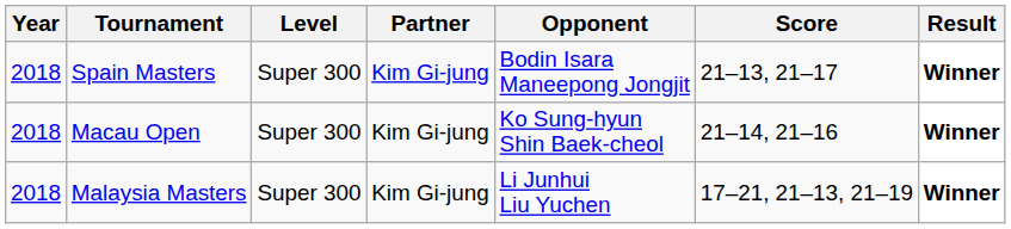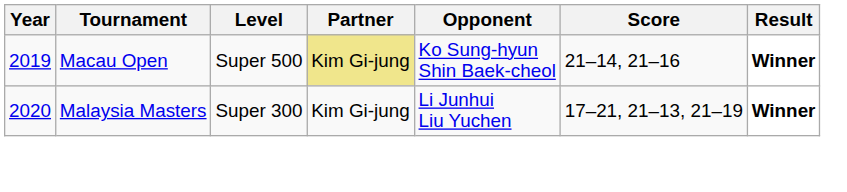- row: 2018 | Spain Masters | Super 300 | Kim Gi-jung | Bodin Isara Maneepong Jongjit | 21–13, 21–17 | Winner
Macau Open | Year: 2018 -> 2019
Macau Open | Level: Super 300 -> Super 500
Macau Open | Partner: no background -> khaki background
Malaysia Masters | Year: 2018 -> 2020
